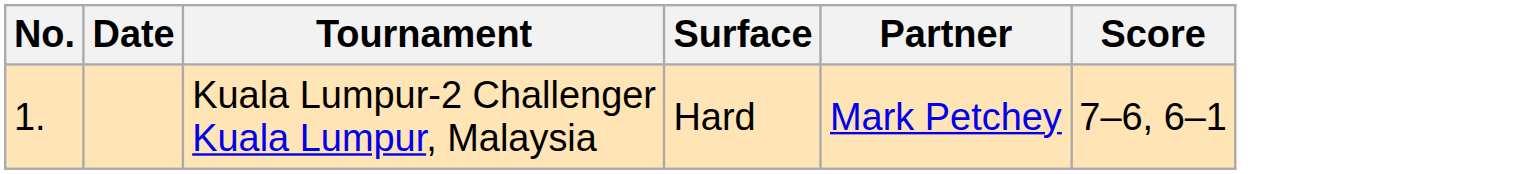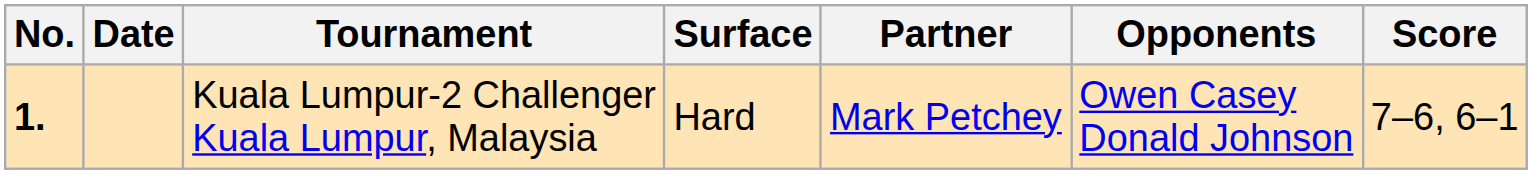+ column: Opponents | Owen Casey Donald Johnson
Kuala Lumpur-2 Challenger Kuala Lumpur, Malaysia | No.: normal -> bold
